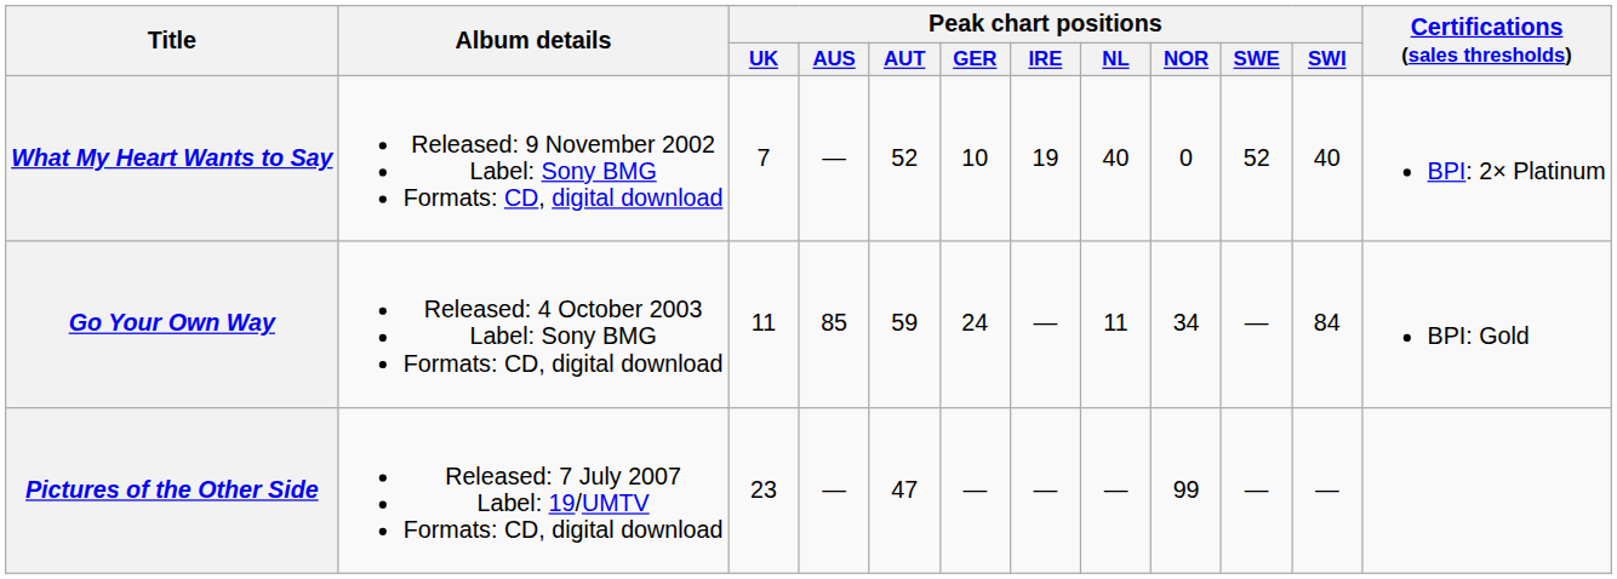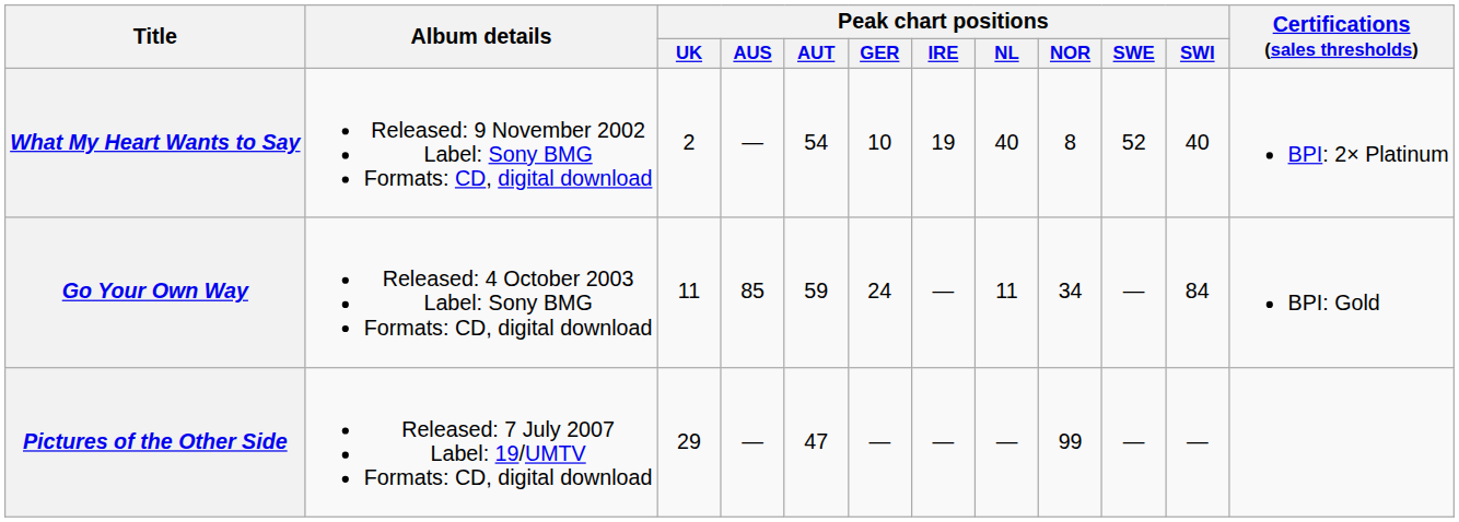What My Heart Wants to Say | Peak chart positions / UK: 7 -> 2
What My Heart Wants to Say | Peak chart positions / AUT: 52 -> 54
What My Heart Wants to Say | Peak chart positions / NOR: 0 -> 8
Pictures of the Other Side | Peak chart positions / UK: 23 -> 29
